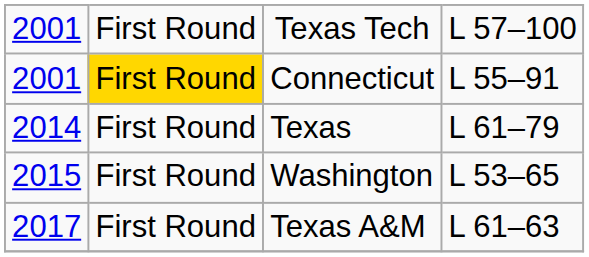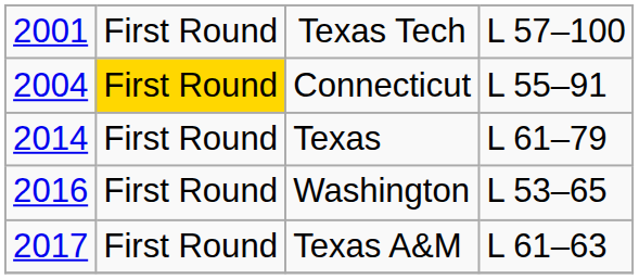Connecticut | column 1: 2001 -> 2004
Washington | column 1: 2015 -> 2016
